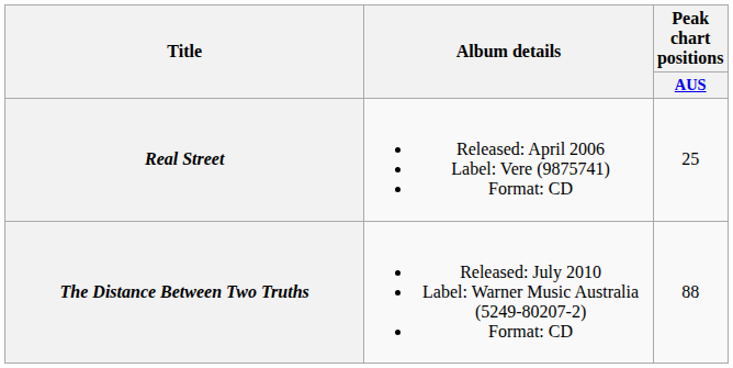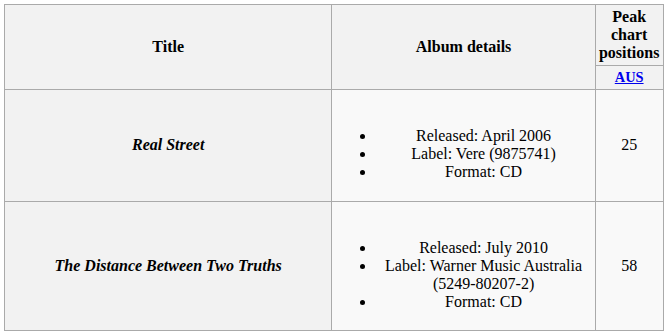The Distance Between Two Truths | Peak chart positions / AUS: 88 -> 58
